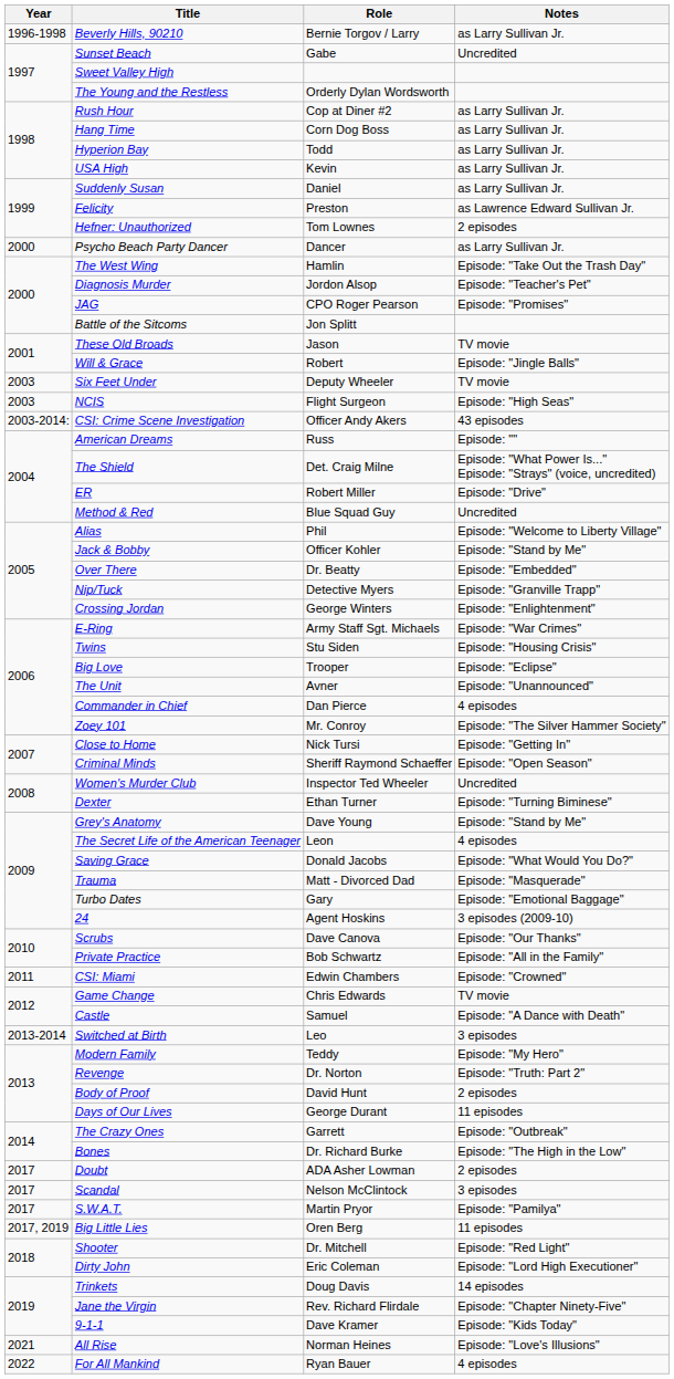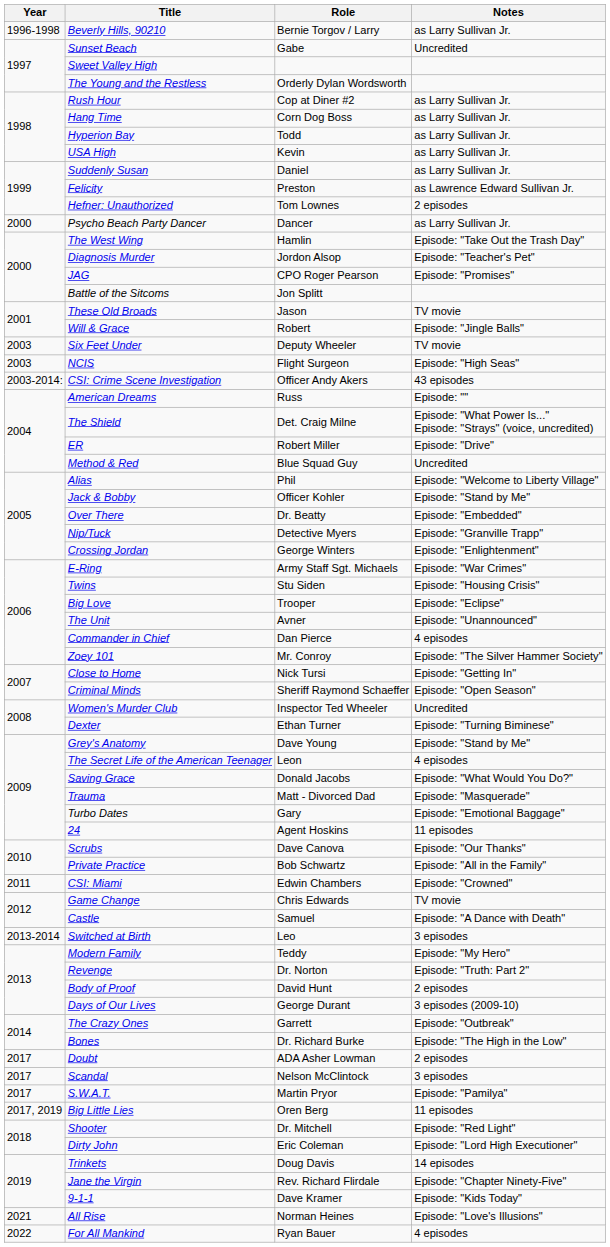24 | Notes: 3 episodes (2009-10) -> 11 episodes
Days of Our Lives | Notes: 11 episodes -> 3 episodes (2009-10)
